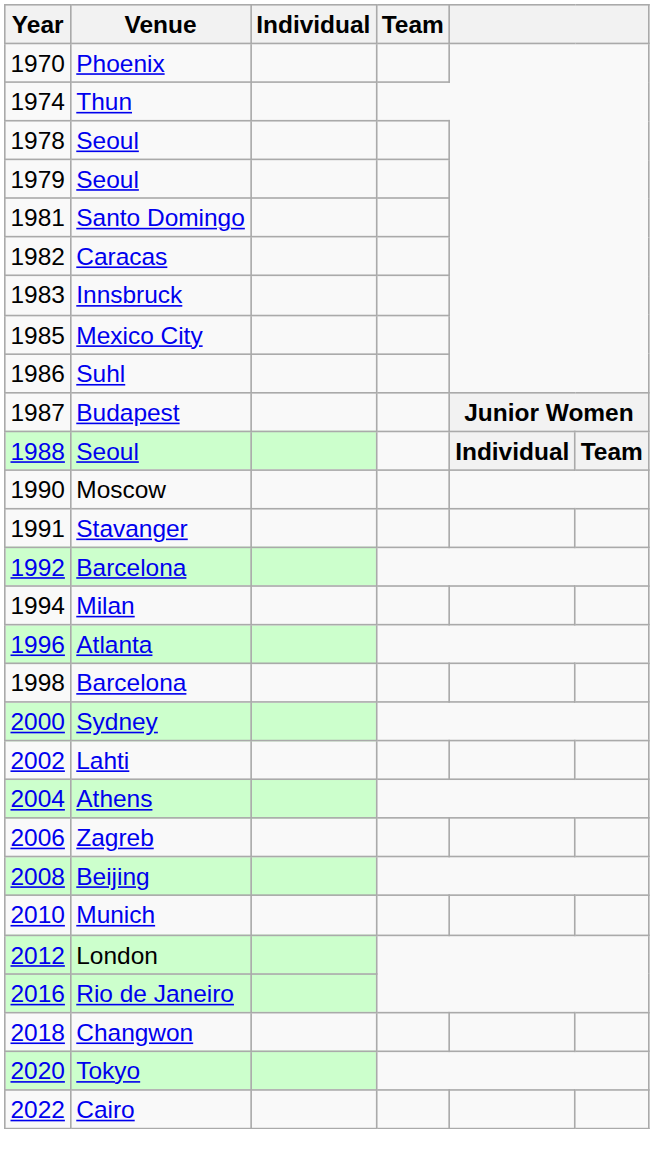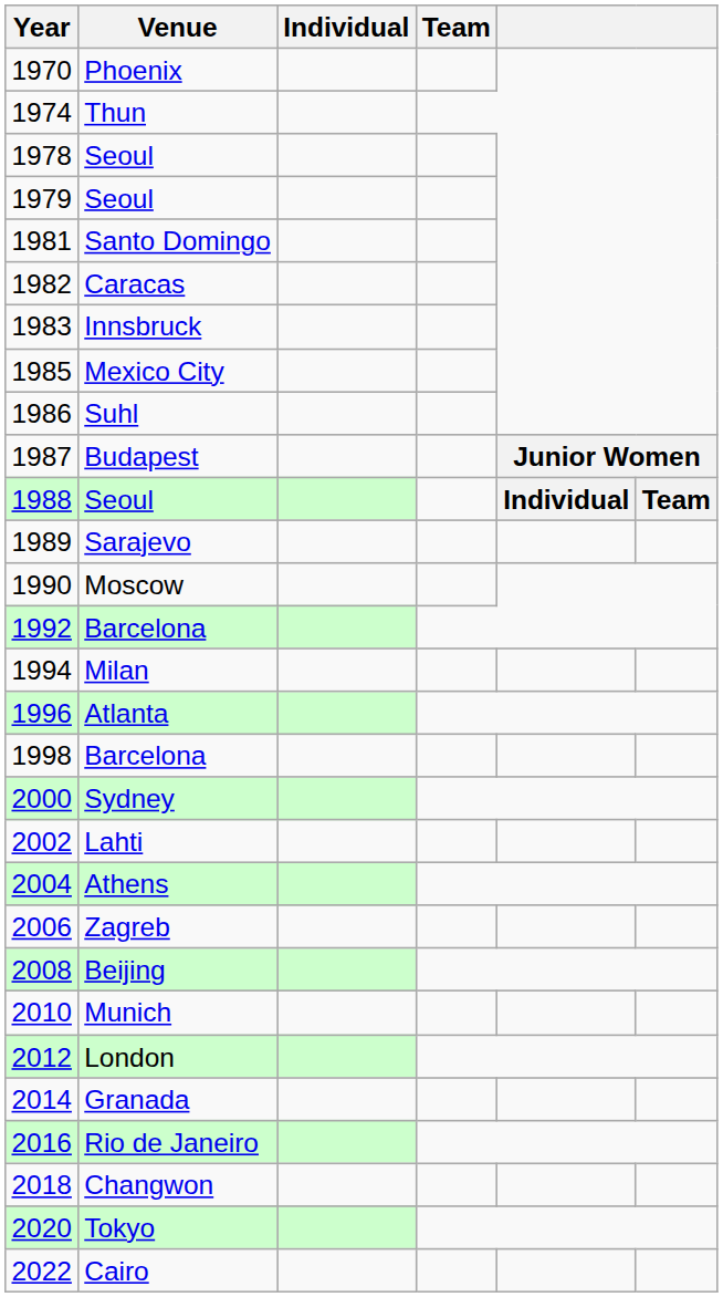+ row: 1989 | Sarajevo
- row: 1991 | Stavanger
+ row: 2014 | Granada
